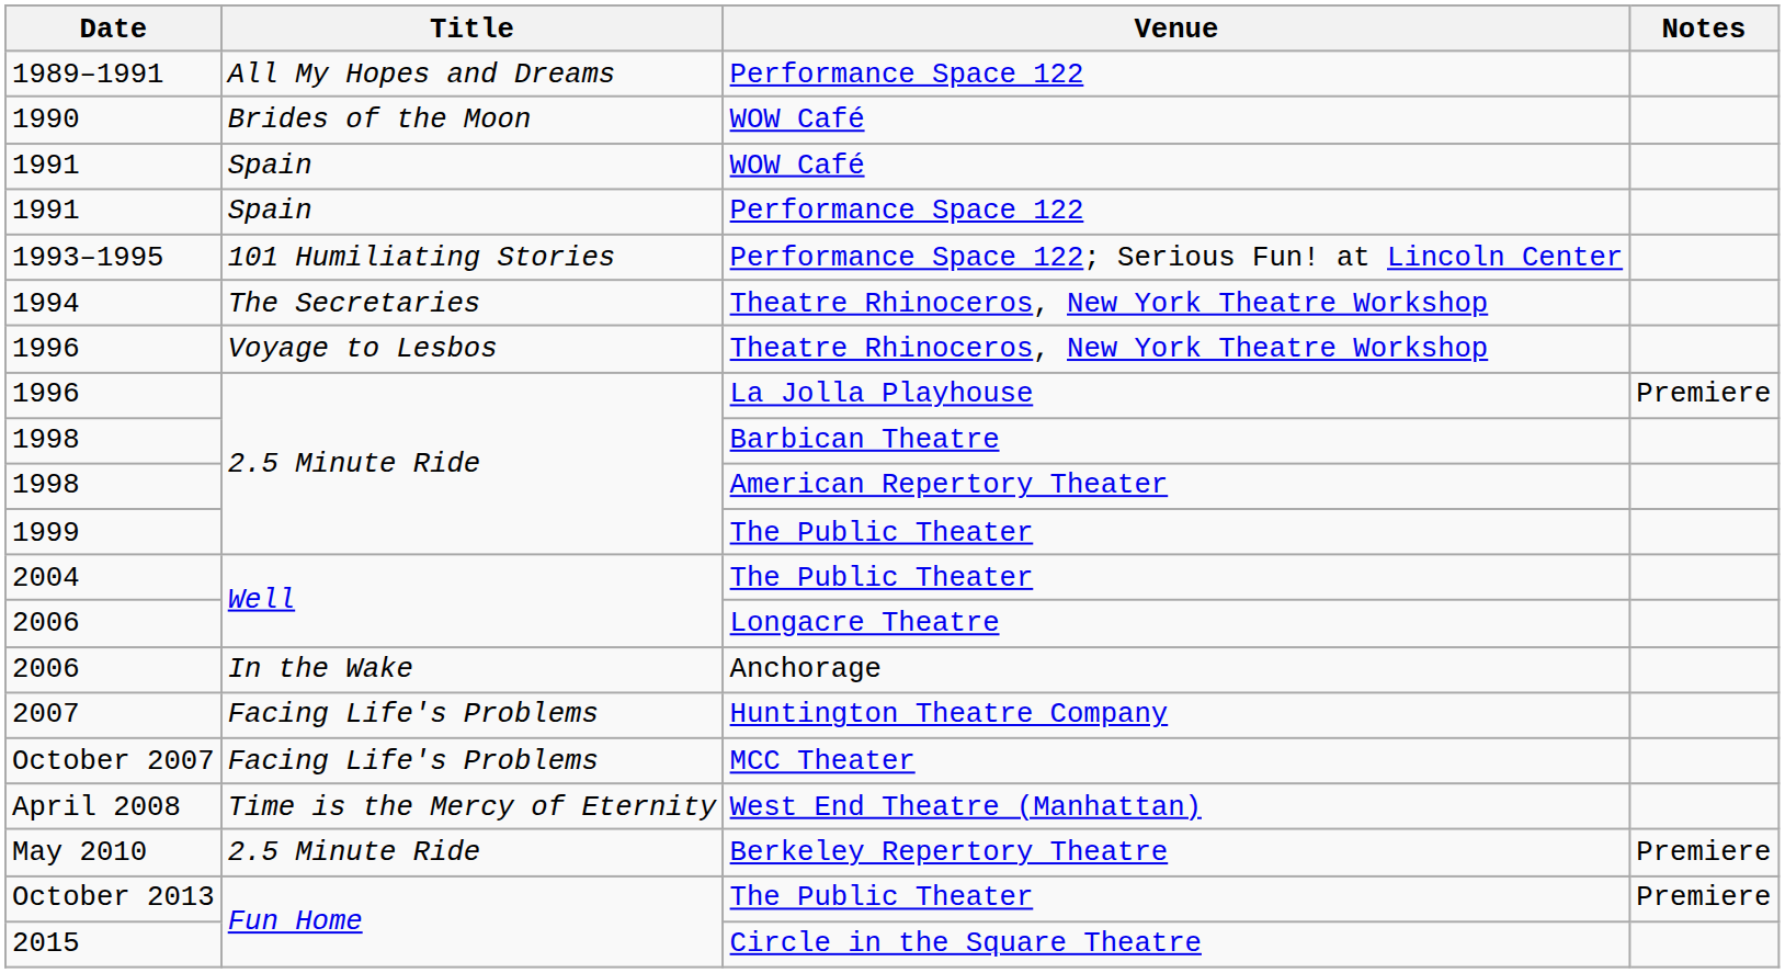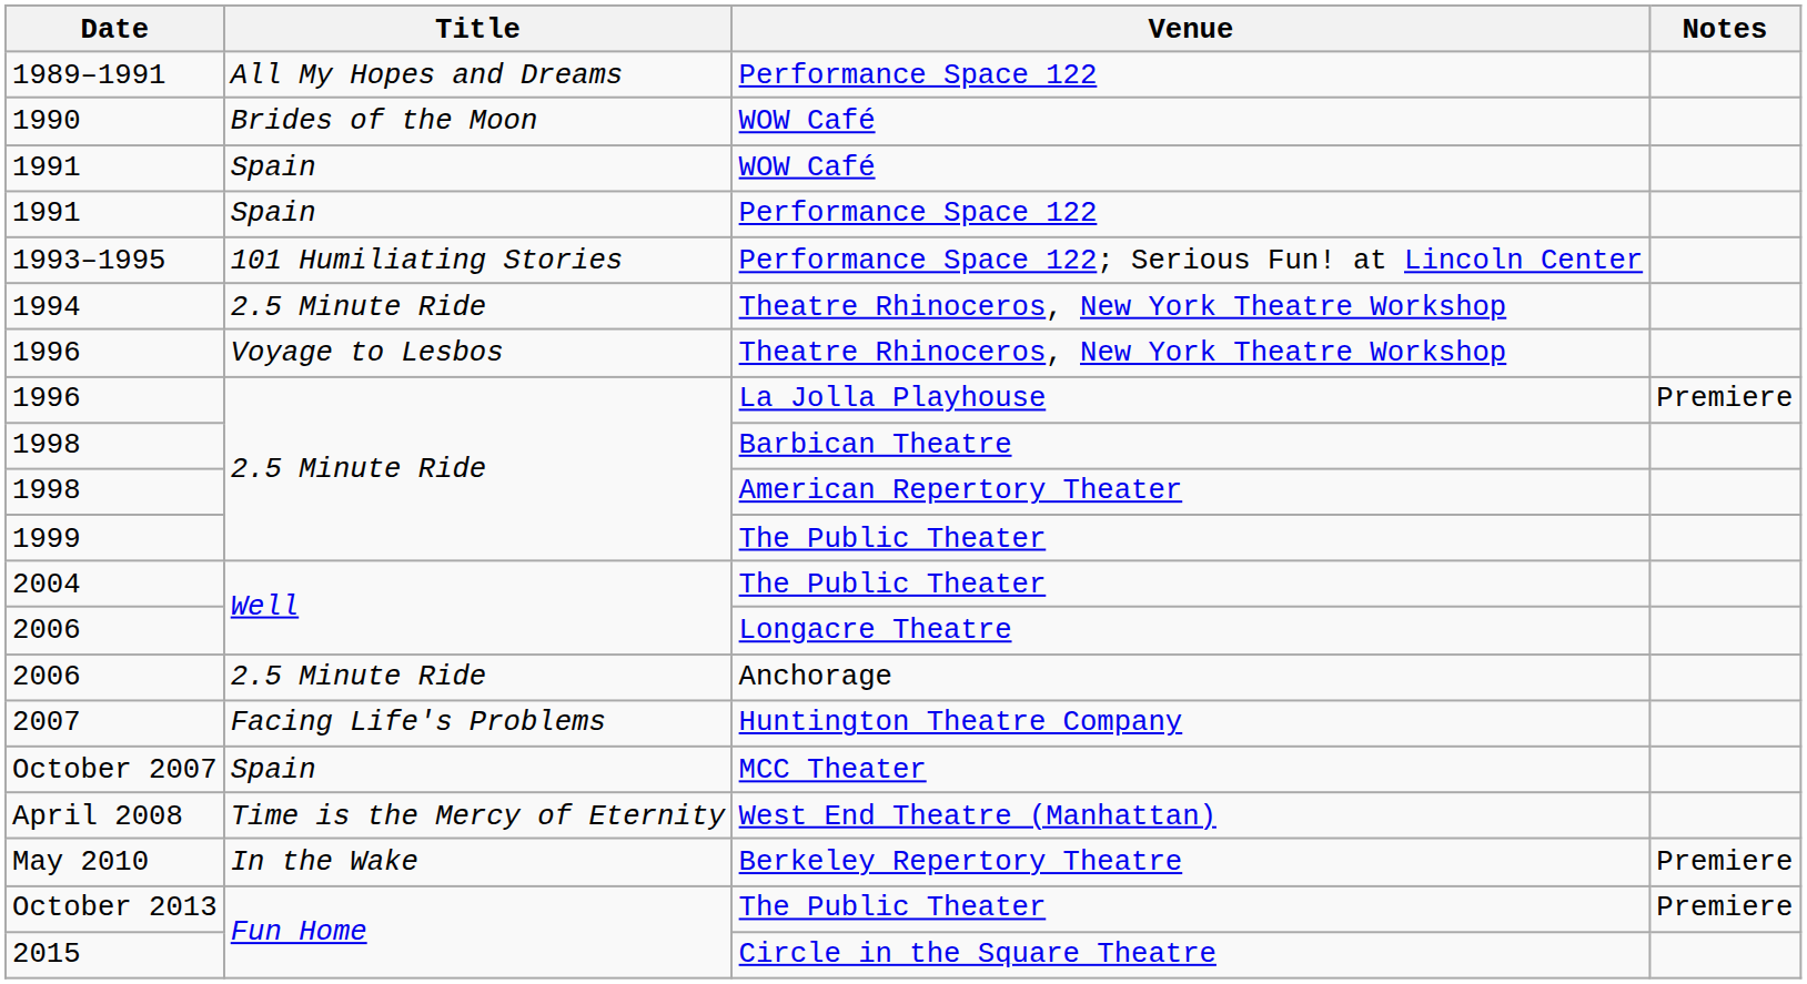1994 | Title: The Secretaries -> 2.5 Minute Ride
2006 / Anchorage | Title: In the Wake -> 2.5 Minute Ride
October 2007 | Title: Facing Life's Problems -> Spain
May 2010 | Title: 2.5 Minute Ride -> In the Wake
